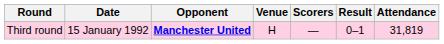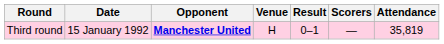columns swapped: Result <-> Scorers
Third round | Attendance: 31,819 -> 35,819
